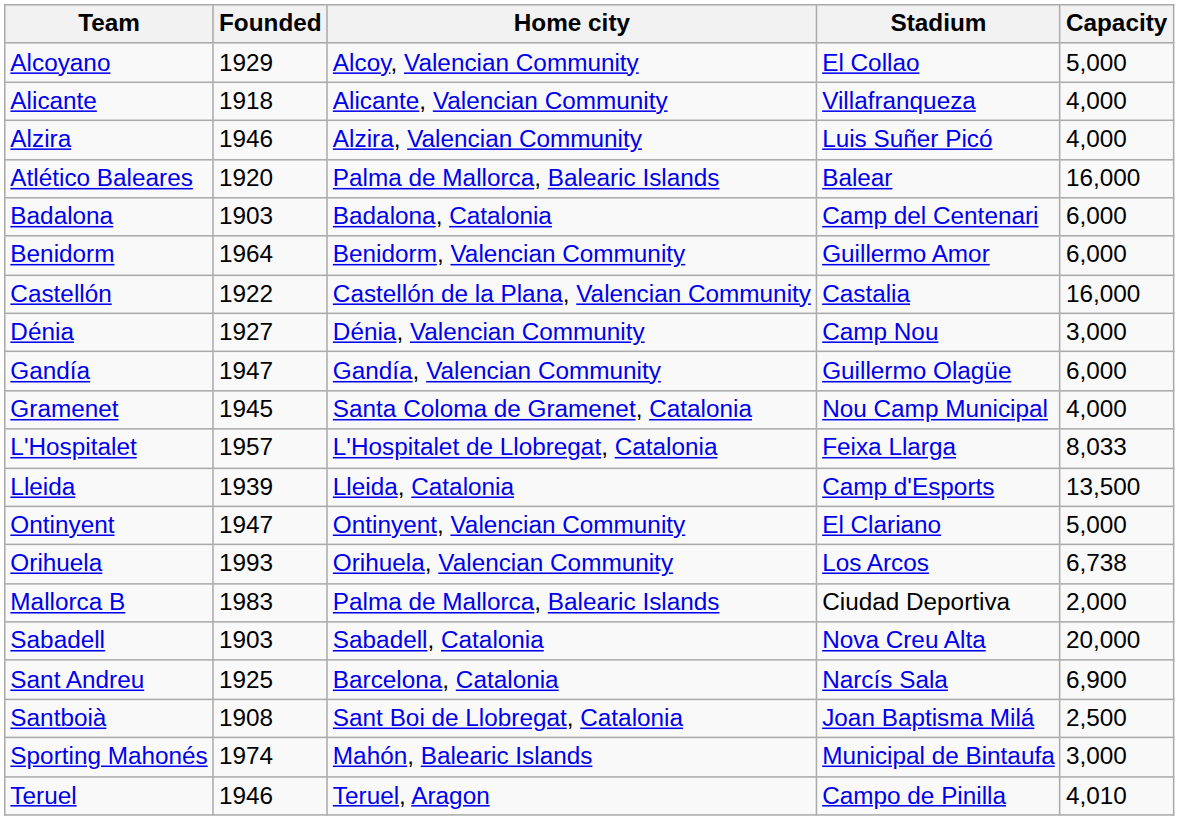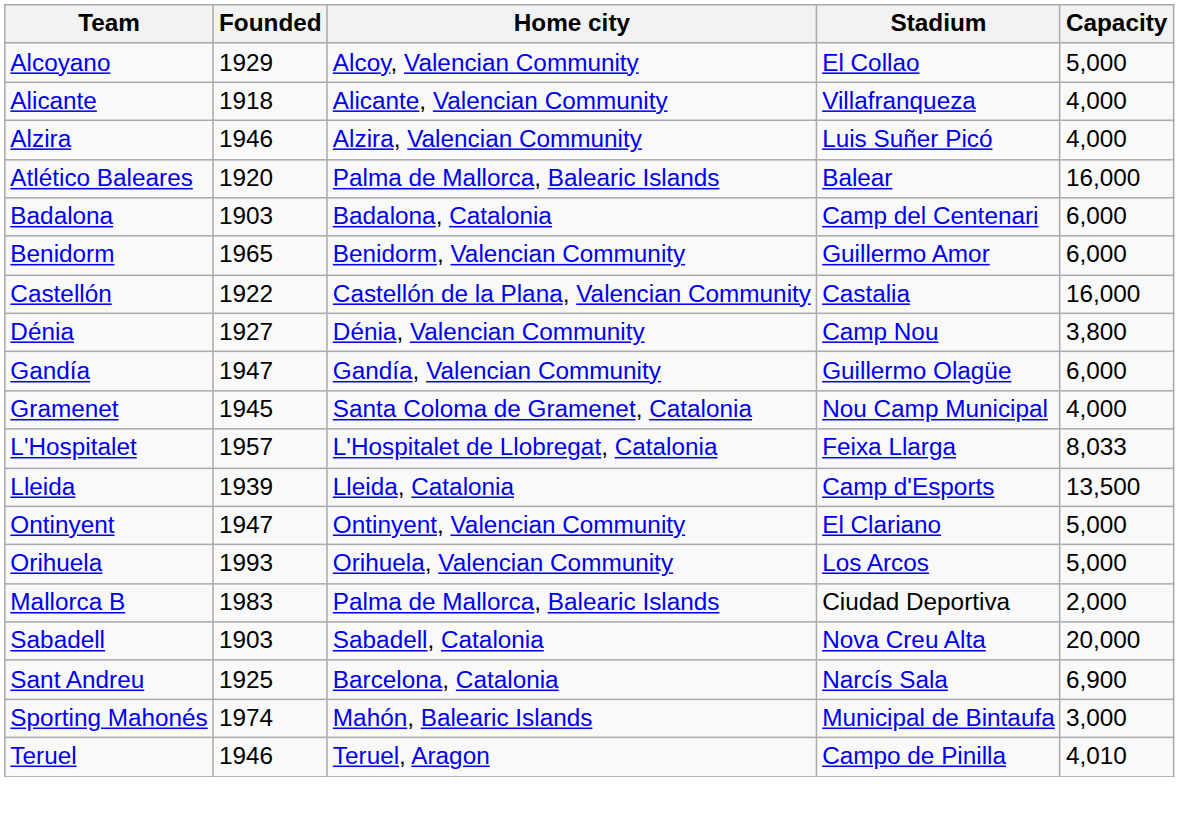Benidorm | Founded: 1964 -> 1965
Dénia | Capacity: 3,000 -> 3,800
Orihuela | Capacity: 6,738 -> 5,000
- row: Santboià | 1908 | Sant Boi de Llobregat, Catalonia | Joan Baptisma Milá | 2,500
